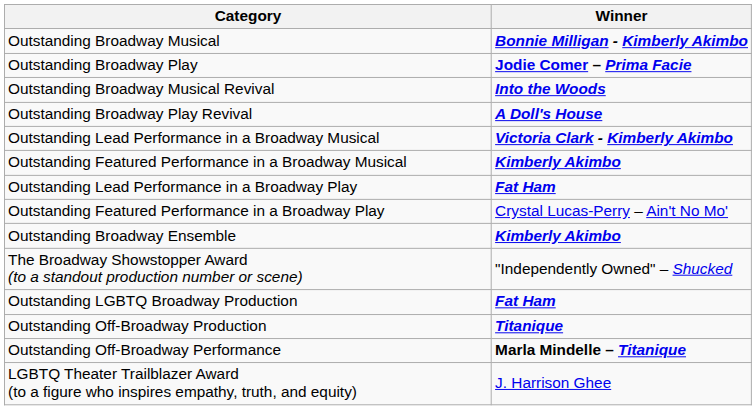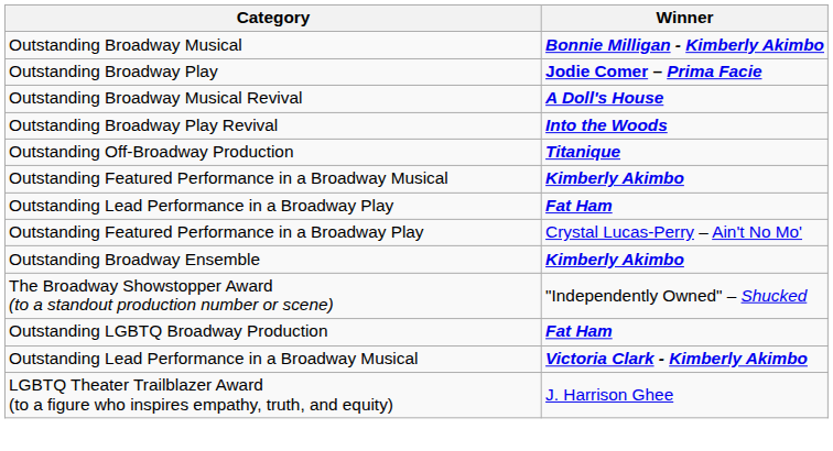Outstanding Broadway Musical Revival | Winner: Into the Woods -> A Doll's House
Outstanding Broadway Play Revival | Winner: A Doll's House -> Into the Woods
rows swapped: Outstanding Lead Performance in a Broadway Musical <-> Outstanding Off-Broadway Production
- row: Outstanding Off-Broadway Performance | Marla Mindelle – Titanique
